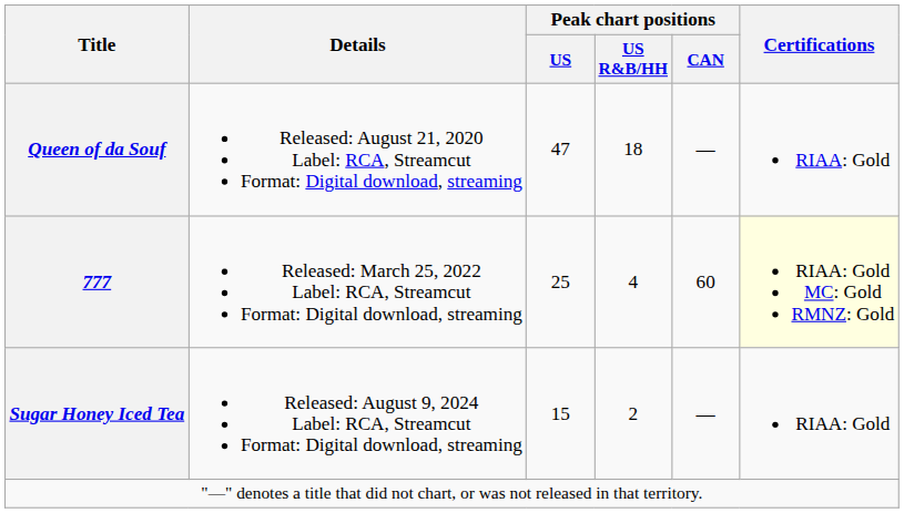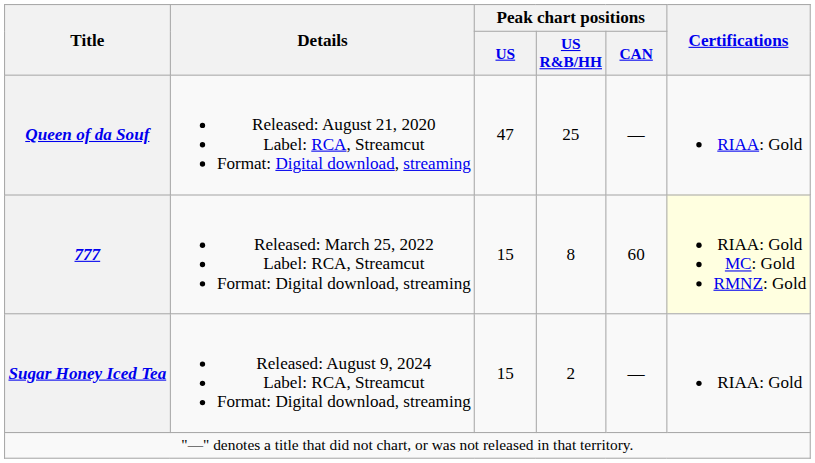Queen of da Souf | Peak chart positions / US R&B/HH: 18 -> 25
777 | Peak chart positions / US: 25 -> 15
777 | Peak chart positions / US R&B/HH: 4 -> 8
